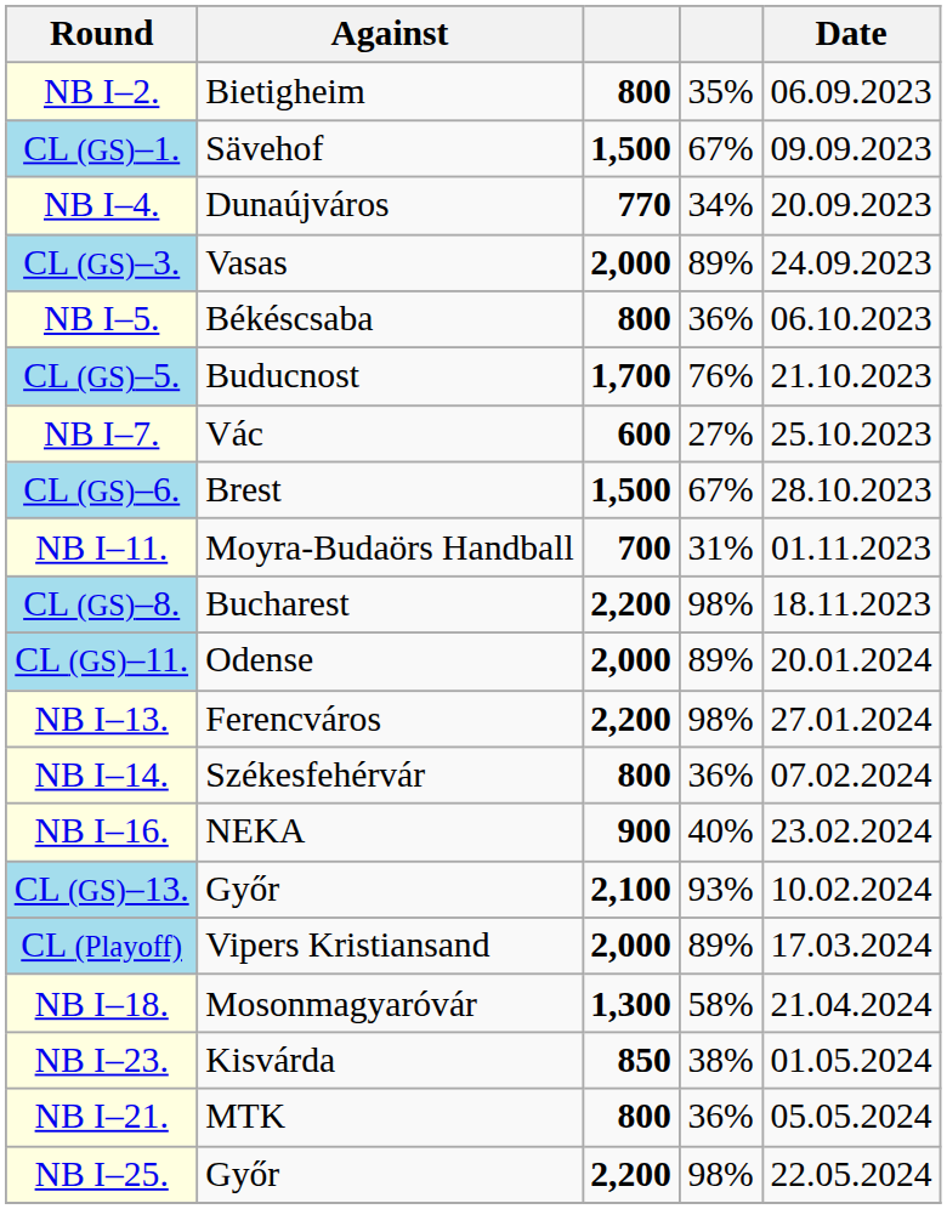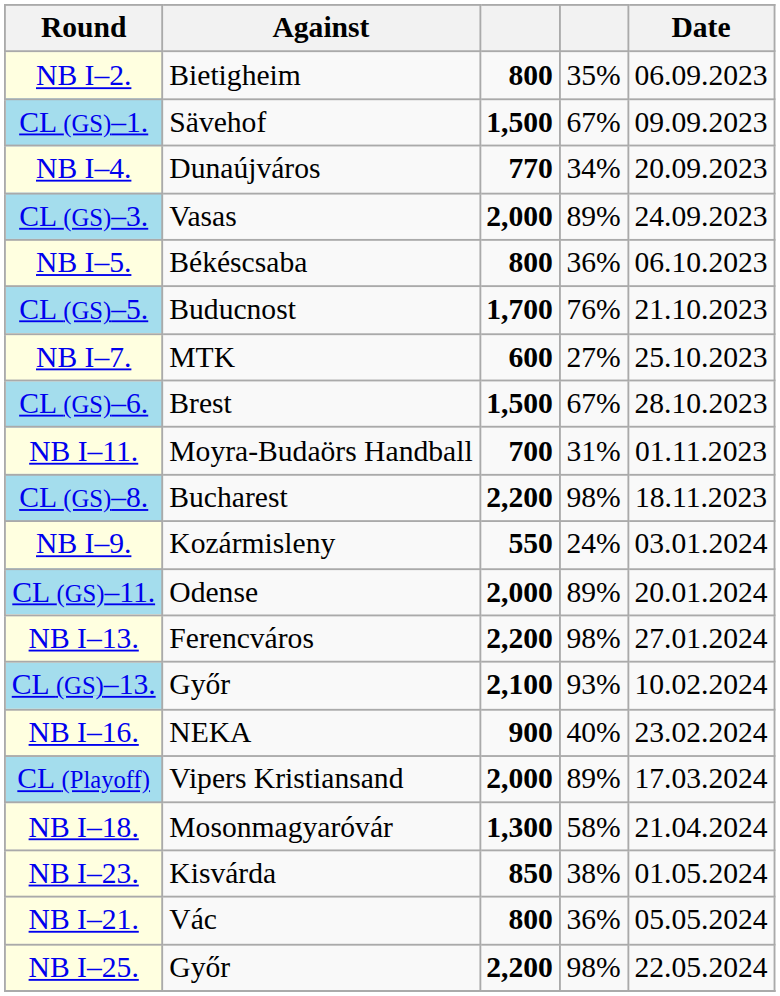NB I–7. | Against: Vác -> MTK
+ row: NB I–9. | Kozármisleny | 550 | 24% | 03.01.2024
- row: NB I–14. | Székesfehérvár | 800 | 36% | 07.02.2024
rows swapped: CL (GS)–13. <-> NB I–16.
NB I–21. | Against: MTK -> Vác
